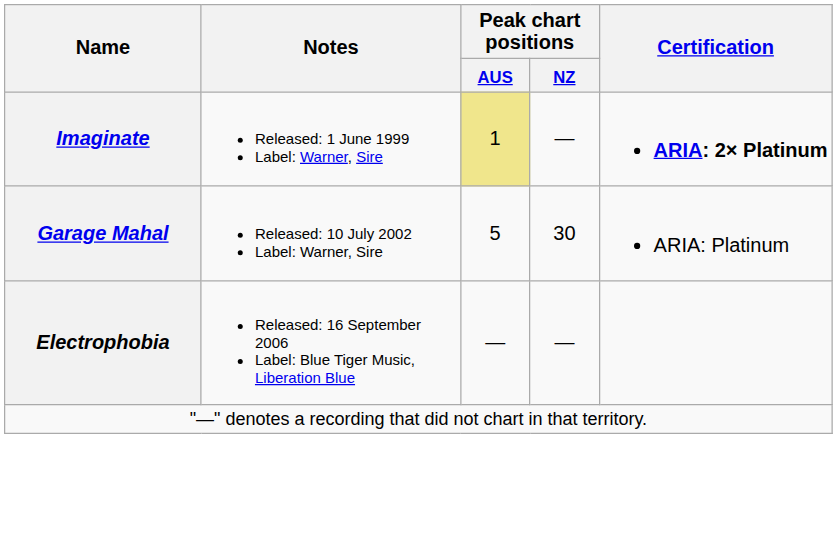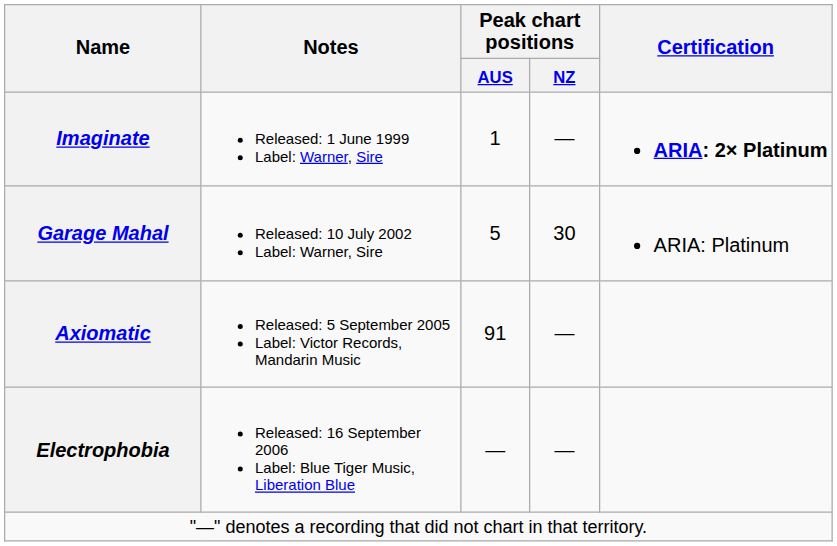Imaginate | Peak chart positions / AUS: khaki background -> no background
+ row: Axiomatic | Released: 5 September 2005 Label: Victor Records, Mandarin Music | 91 | —
